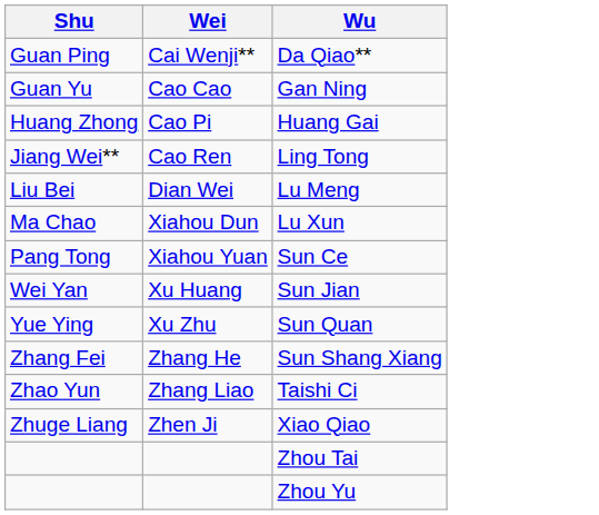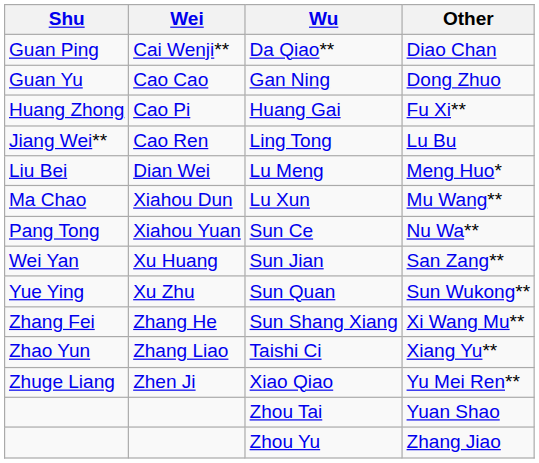+ column: Other | Diao Chan | Dong Zhuo | Fu Xi** | Lu Bu | Meng Huo* | Mu Wang** | Nu Wa** | San Zang** | Sun Wukong** | Xi Wang Mu** | Xiang Yu** | Yu Mei Ren** | Yuan Shao | Zhang Jiao
